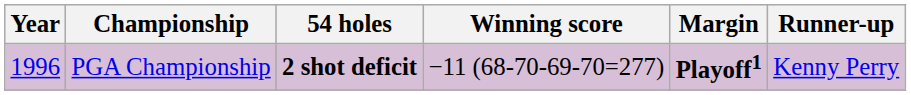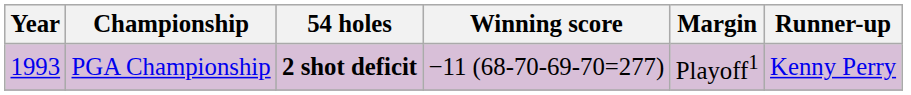PGA Championship | Year: 1996 -> 1993
PGA Championship | Margin: bold -> normal
